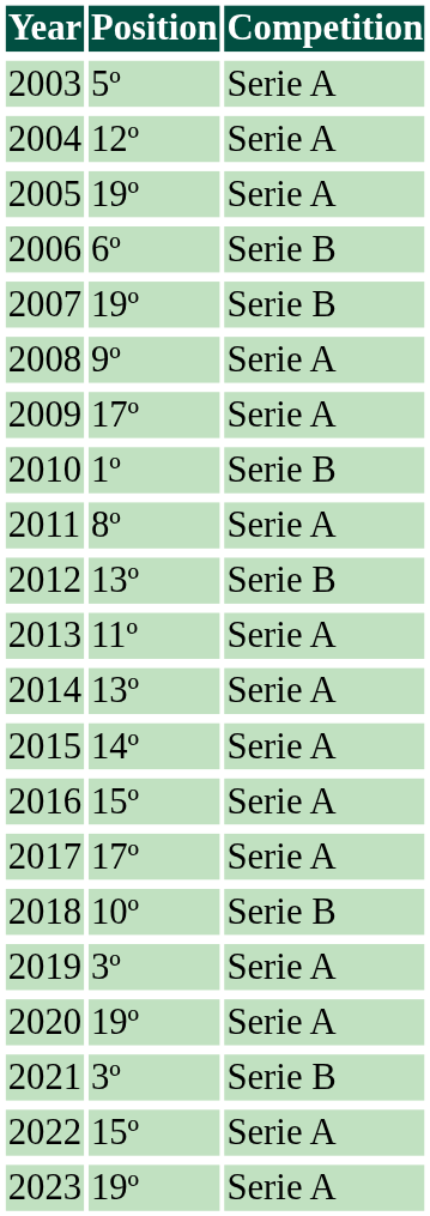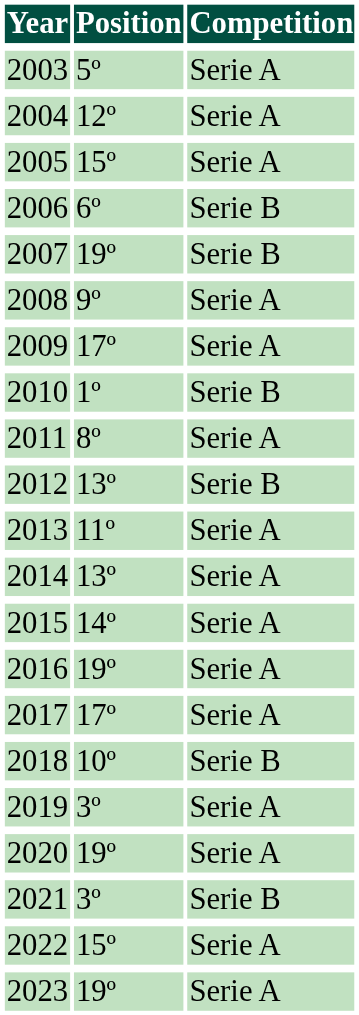2005 | Position: 19º -> 15º
2016 | Position: 15º -> 19º
